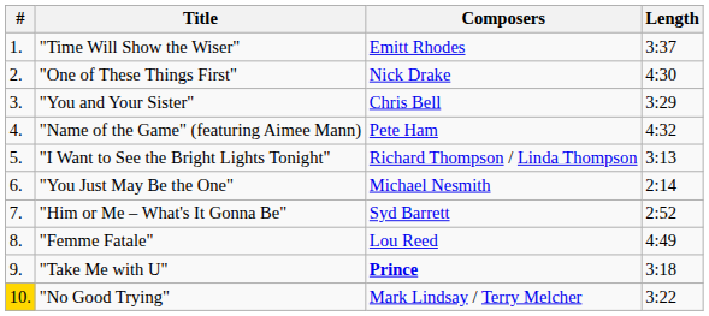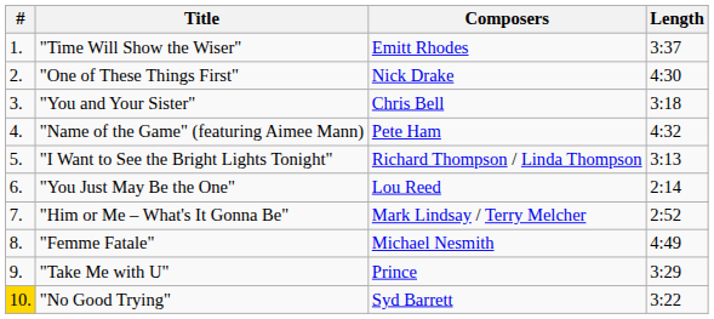"You and Your Sister" | Length: 3:29 -> 3:18
"You Just May Be the One" | Composers: Michael Nesmith -> Lou Reed
"Him or Me – What's It Gonna Be" | Composers: Syd Barrett -> Mark Lindsay / Terry Melcher
"Femme Fatale" | Composers: Lou Reed -> Michael Nesmith
"Take Me with U" | Composers: bold -> normal
"Take Me with U" | Length: 3:18 -> 3:29
"No Good Trying" | Composers: Mark Lindsay / Terry Melcher -> Syd Barrett
